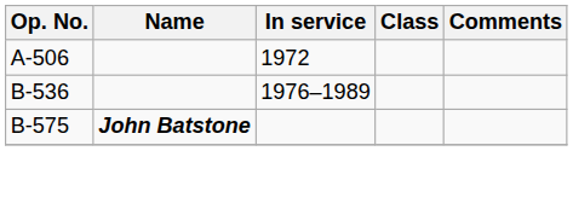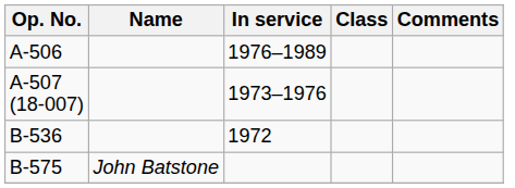A-506 | In service: 1972 -> 1976–1989
+ row: A-507 (18-007) | 1973–1976
B-536 | In service: 1976–1989 -> 1972
B-575 | Name: bold -> normal
